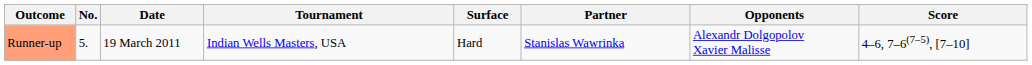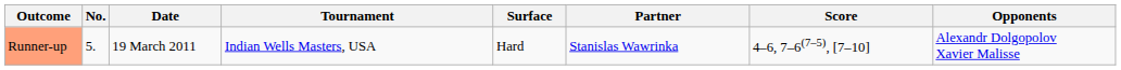columns swapped: Opponents <-> Score
